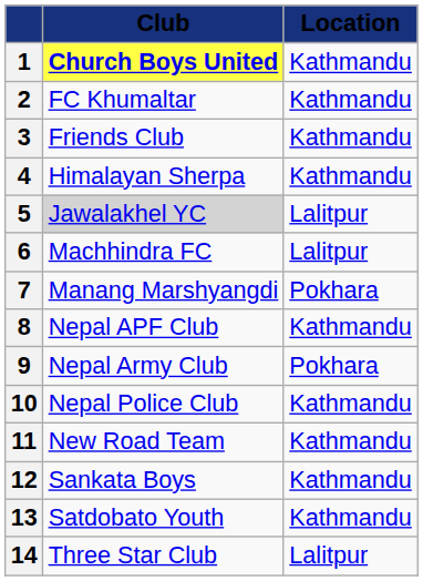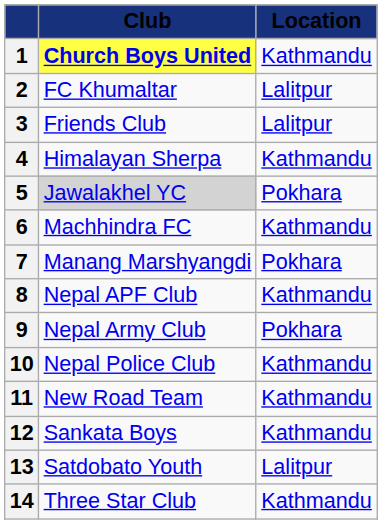2 | Location: Kathmandu -> Lalitpur
3 | Location: Kathmandu -> Lalitpur
5 | Location: Lalitpur -> Pokhara
6 | Location: Lalitpur -> Kathmandu
13 | Location: Kathmandu -> Lalitpur
14 | Location: Lalitpur -> Kathmandu
